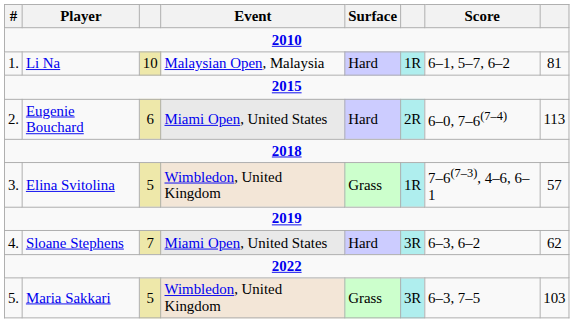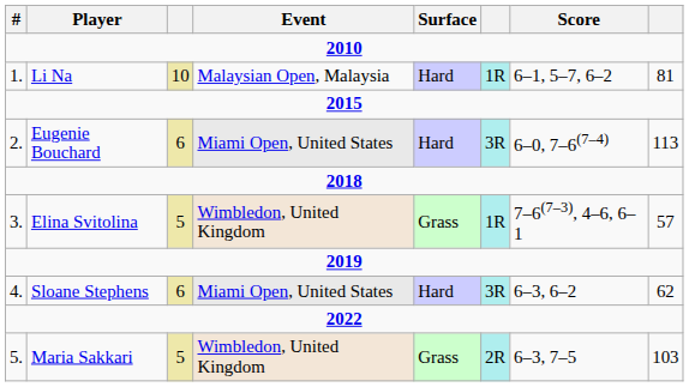Eugenie Bouchard | column 6: 2R -> 3R
Sloane Stephens | column 3: 7 -> 6
Maria Sakkari | column 6: 3R -> 2R
